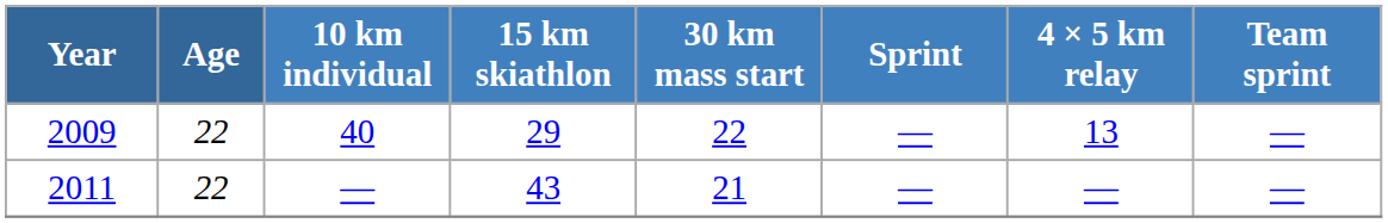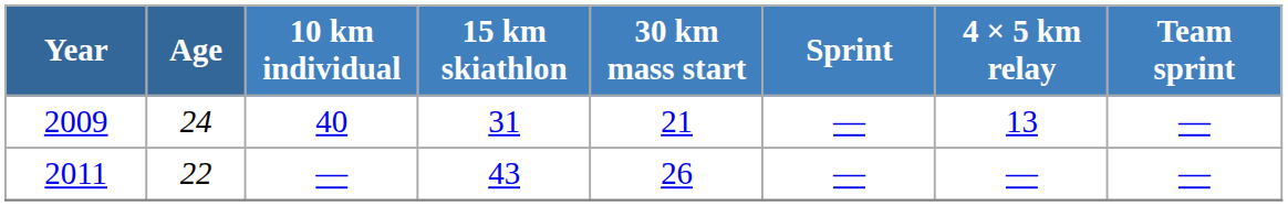2009 | Age: 22 -> 24
2009 | 15 km skiathlon: 29 -> 31
2009 | 30 km mass start: 22 -> 21
2011 | 30 km mass start: 21 -> 26
